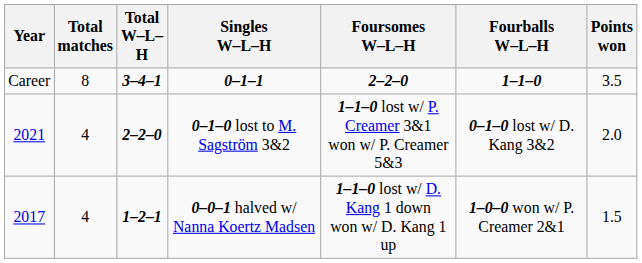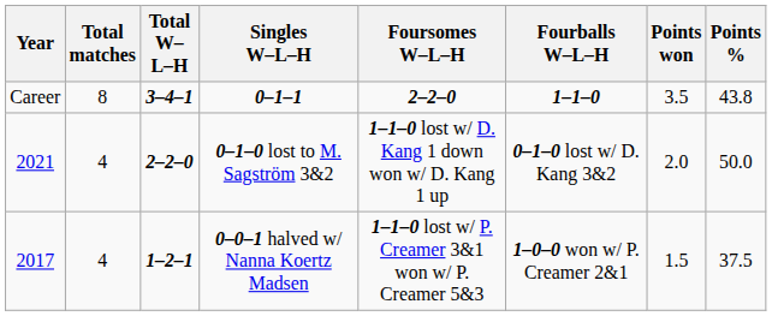+ column: Points % | 43.8 | 50.0 | 37.5
0–1–0 lost to M. Sagström 3&2 | Foursomes W–L–H: 1–1–0 lost w/ P. Creamer 3&1 won w/ P. Creamer 5&3 -> 1–1–0 lost w/ D. Kang 1 down won w/ D. Kang 1 up
0–0–1 halved w/ Nanna Koertz Madsen | Foursomes W–L–H: 1–1–0 lost w/ D. Kang 1 down won w/ D. Kang 1 up -> 1–1–0 lost w/ P. Creamer 3&1 won w/ P. Creamer 5&3
